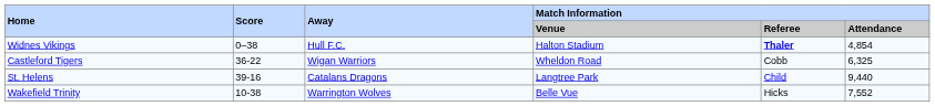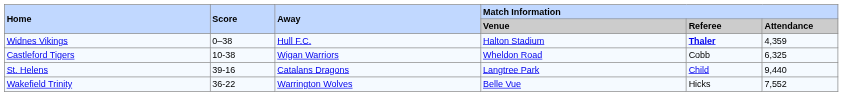Widnes Vikings | Match Information / Attendance: 4,854 -> 4,359
Castleford Tigers | Score: 36-22 -> 10-38
Wakefield Trinity | Score: 10-38 -> 36-22
